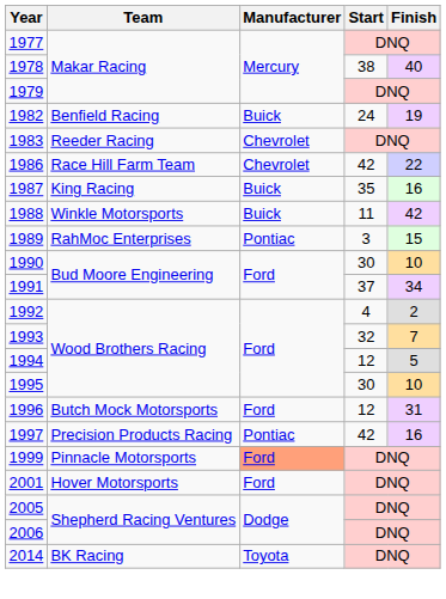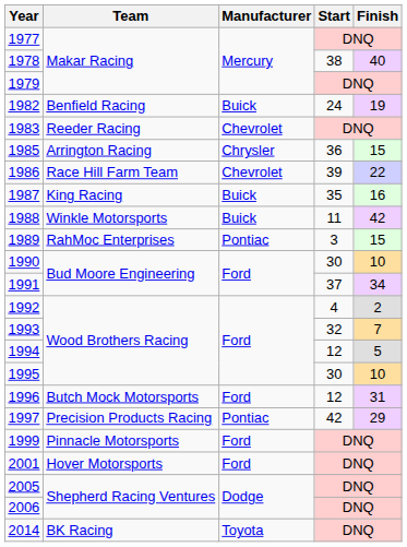+ row: 1985 | Arrington Racing | Chrysler | 36 | 15
1986 | Start: 42 -> 39
1997 | Finish: 16 -> 29
1999 | Manufacturer: lightsalmon background -> no background
